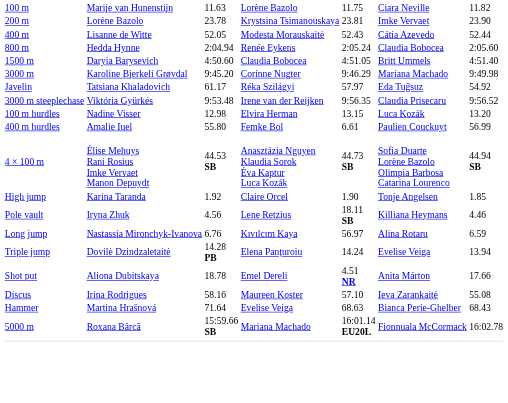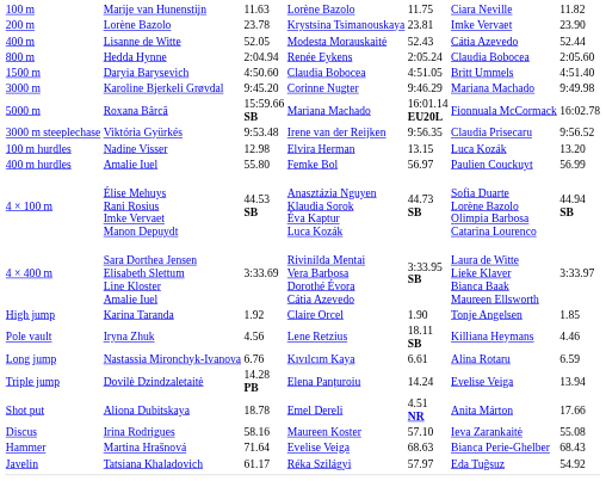rows swapped: 5000 m <-> Javelin
400 m hurdles | column 5: 6.61 -> 56.97
+ row: 4 × 400 m | Sara Dorthea Jensen Elisabeth Slettum Line Kloster Amalie Iuel | 3:33.69 | Rivinilda Mentai Vera Barbosa Dorothé Évora Cátia Azevedo | 3:33.95 SB | Laura de Witte Lieke Klaver Bianca Baak Maureen Ellsworth | 3:33.97
Long jump | column 5: 56.97 -> 6.61
